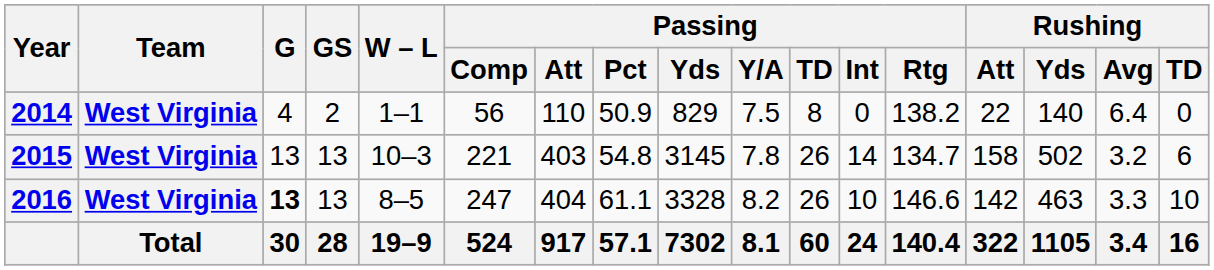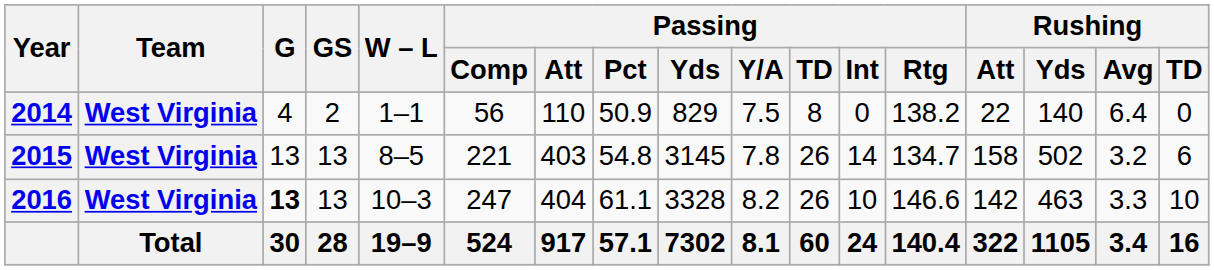2015 | W – L: 10–3 -> 8–5
2016 | W – L: 8–5 -> 10–3
